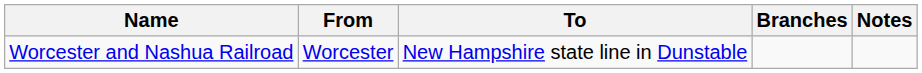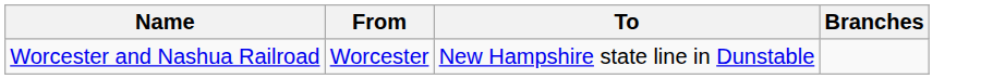- column: Notes
